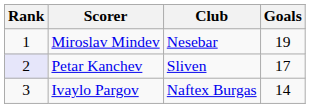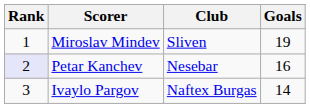Miroslav Mindev | Club: Nesebar -> Sliven
Petar Kanchev | Club: Sliven -> Nesebar
Petar Kanchev | Goals: 17 -> 16
